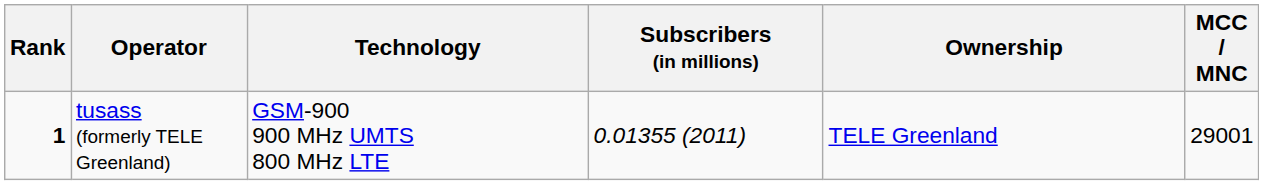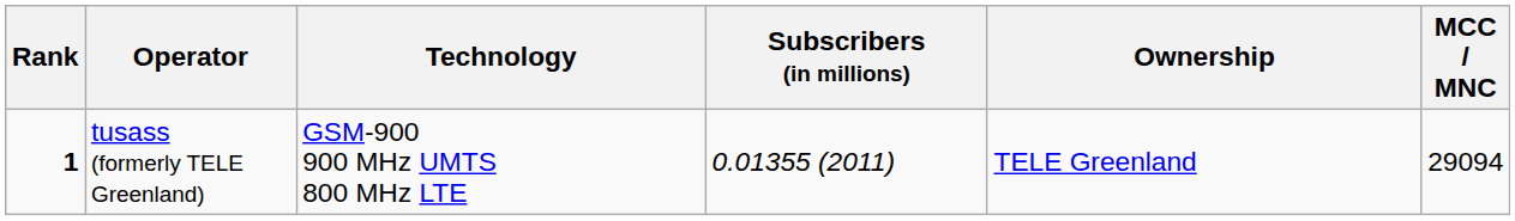tusass (formerly TELE Greenland) | MCC / MNC: 29001 -> 29094
